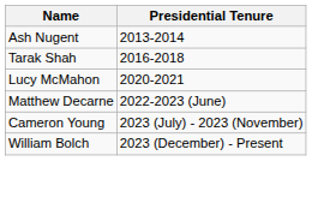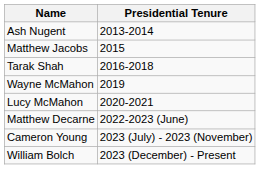+ row: Matthew Jacobs | 2015
+ row: Wayne McMahon | 2019
